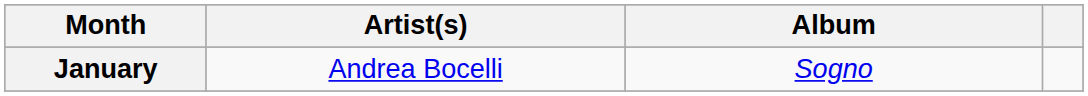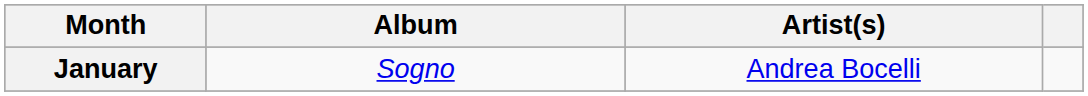columns swapped: Album <-> Artist(s)
